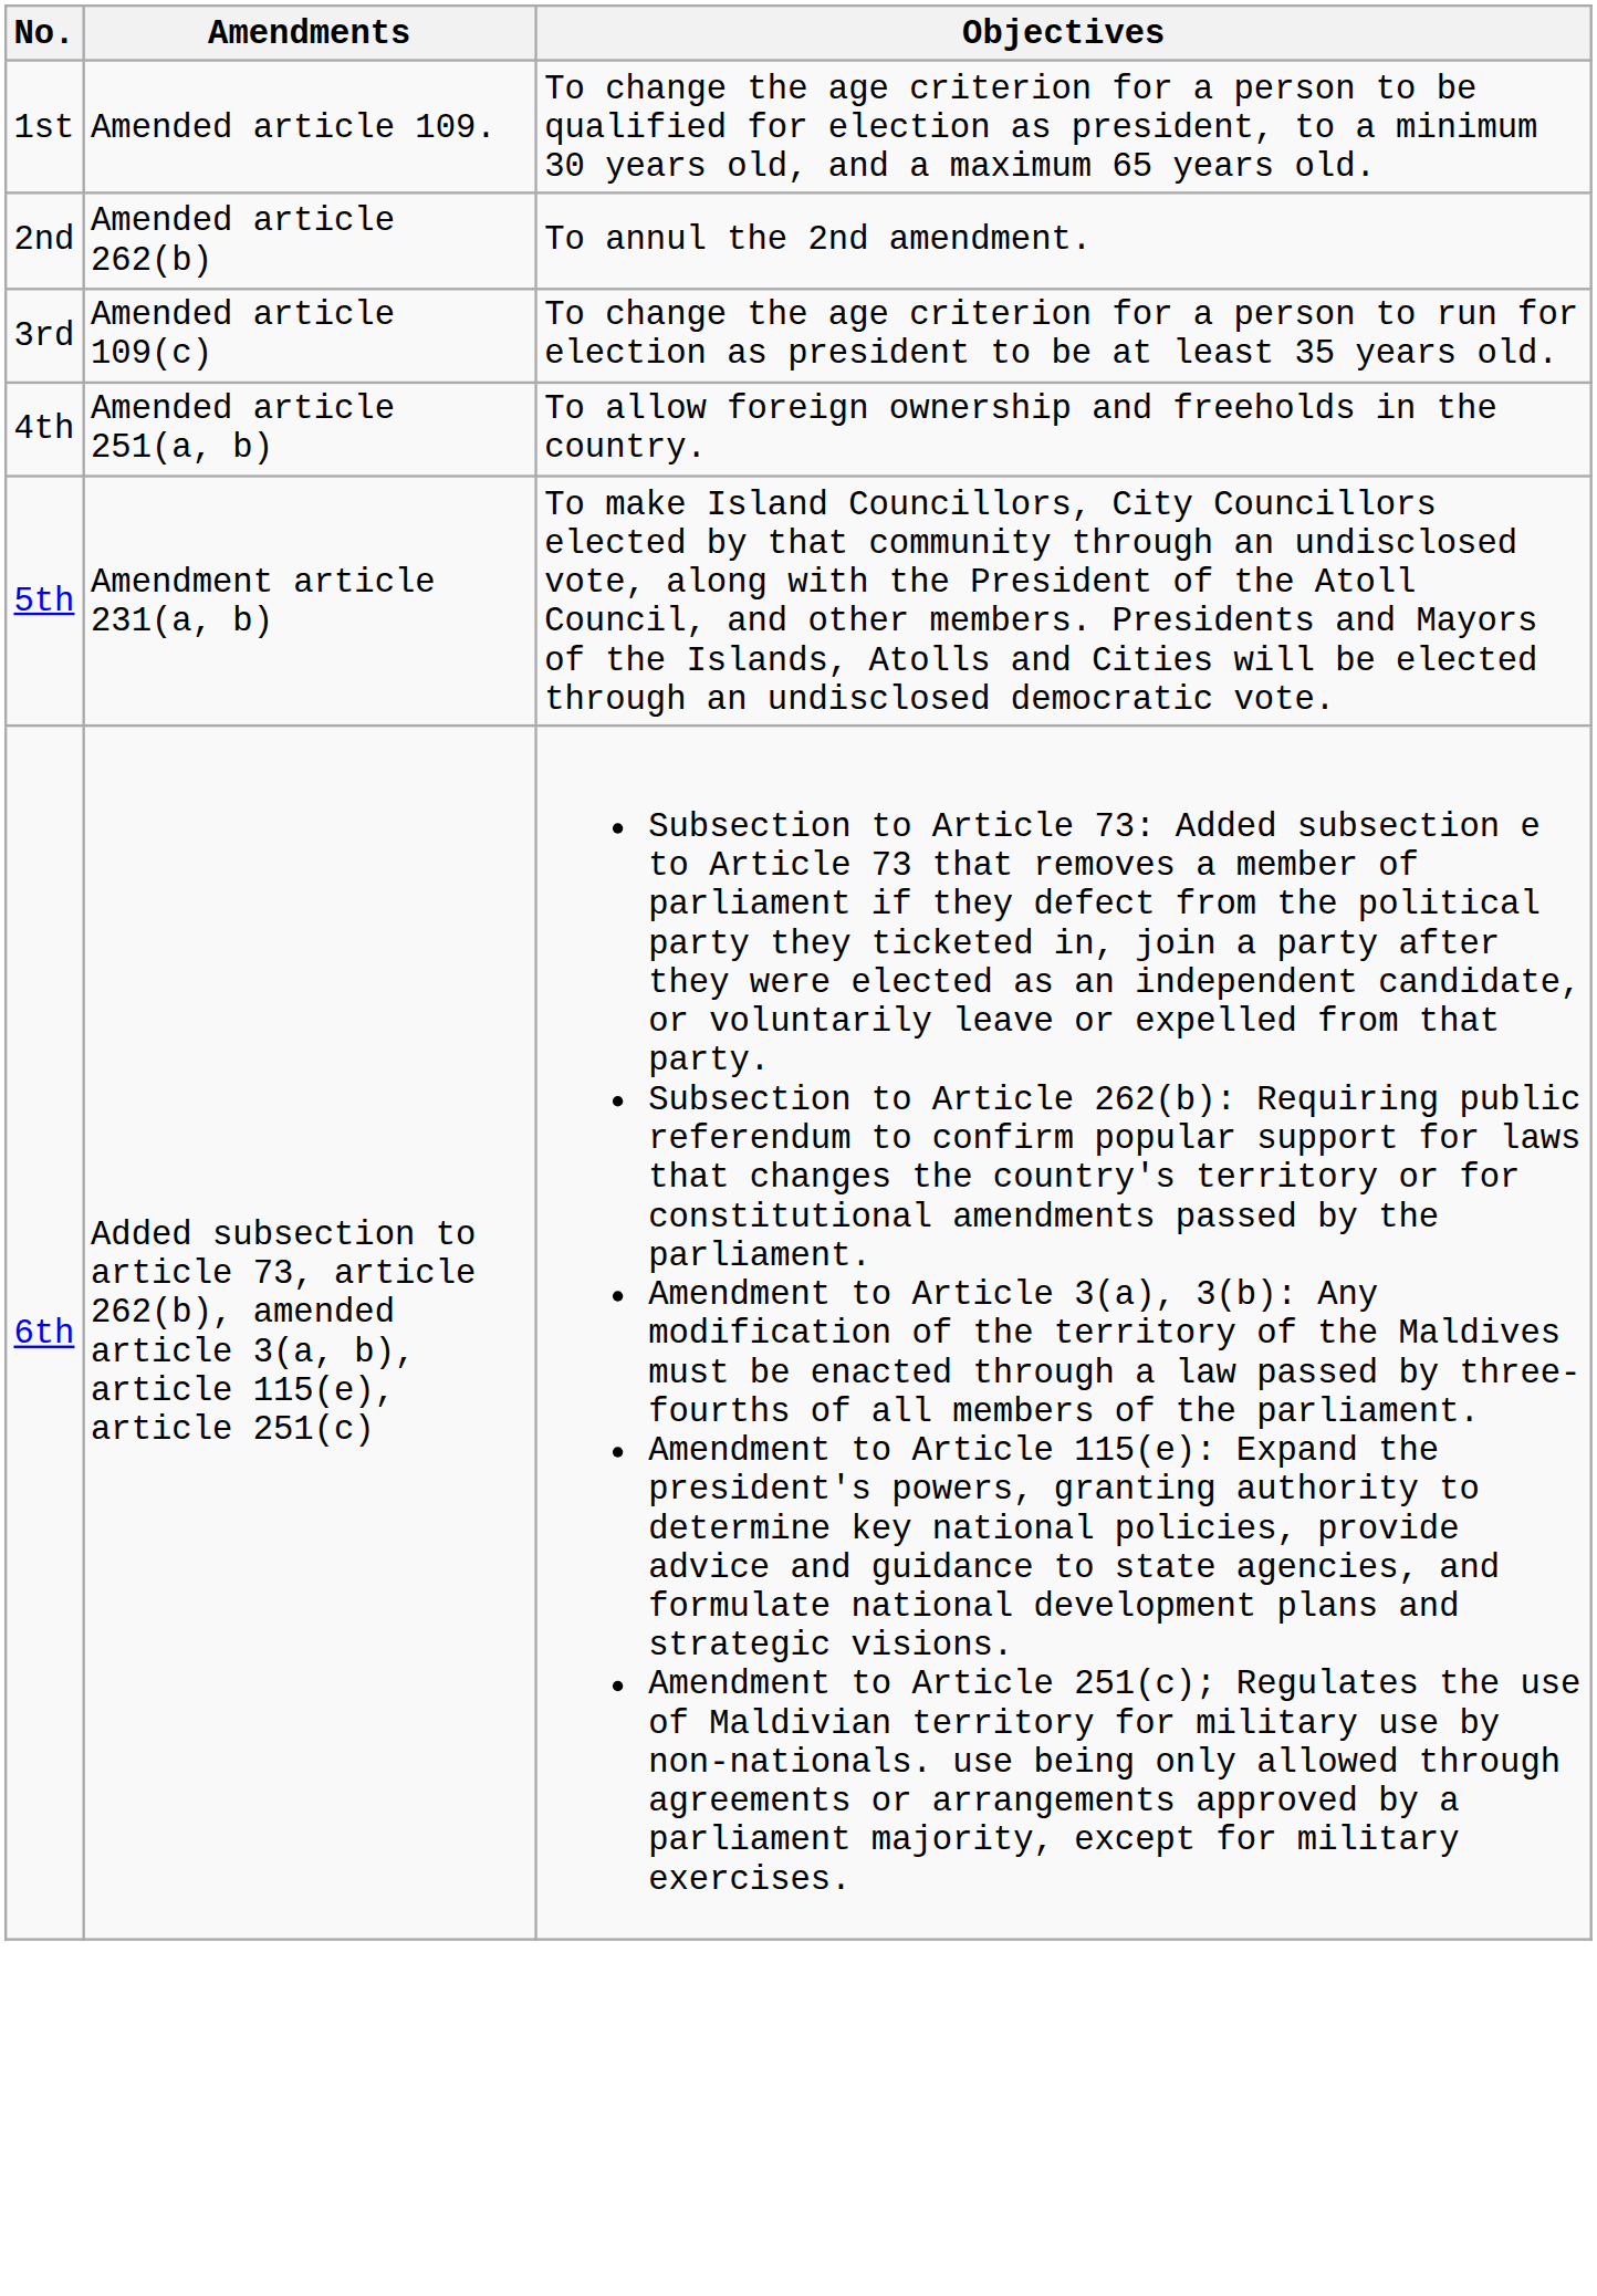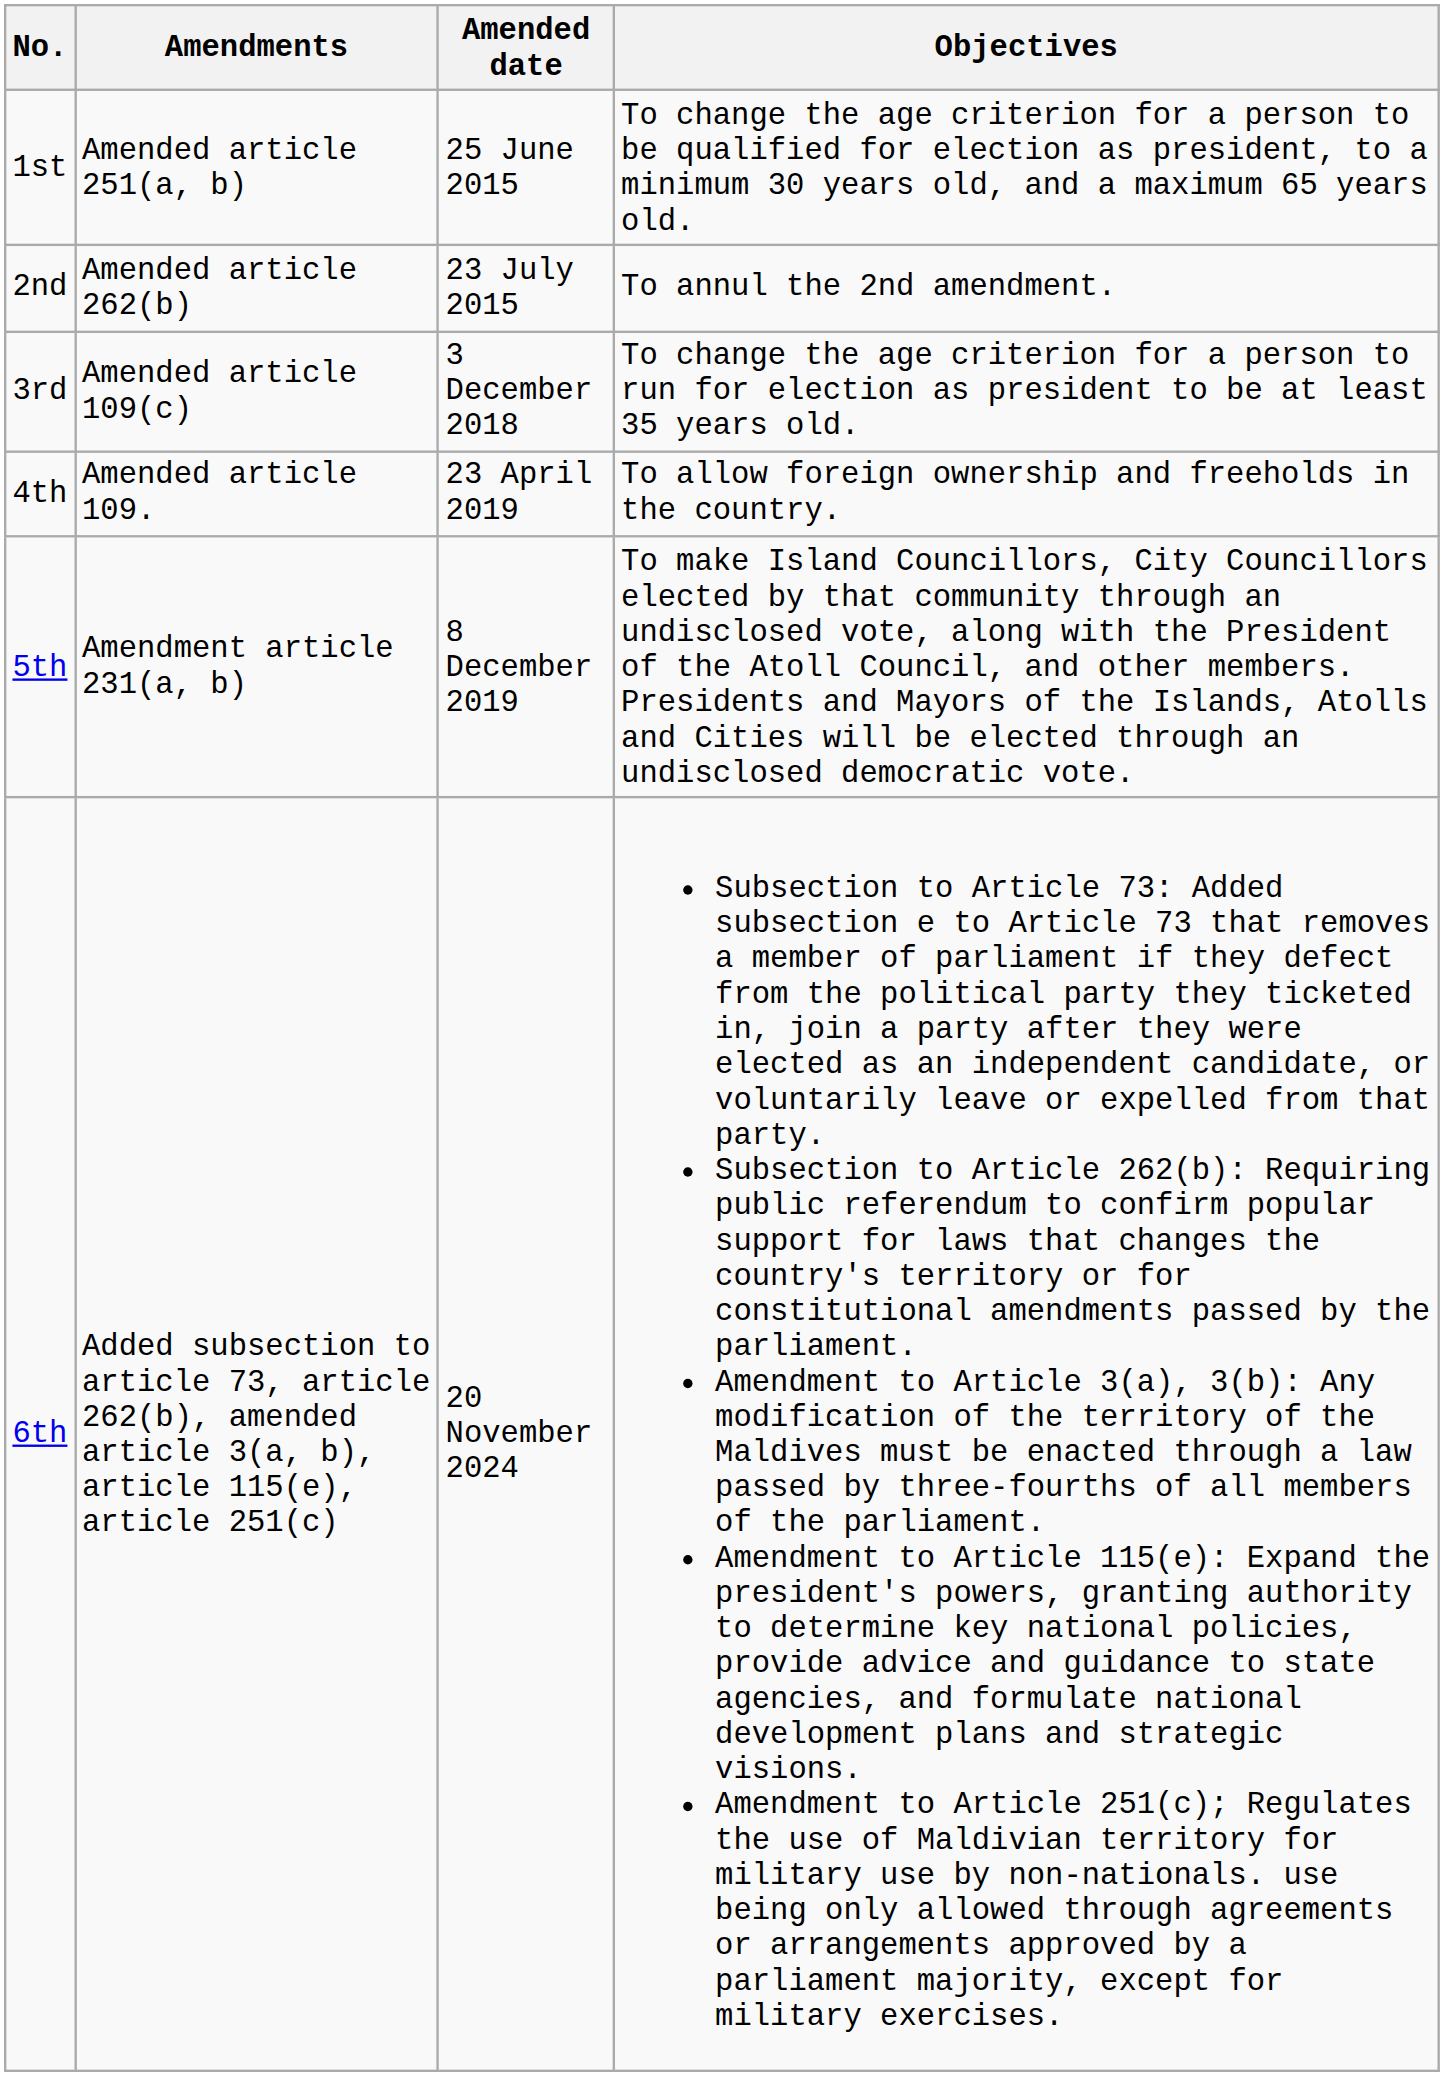+ column: Amended date | 25 June 2015 | 23 July 2015 | 3 December 2018 | 23 April 2019 | 8 December 2019 | 20 November 2024
1st | Amendments: Amended article 109. -> Amended article 251(a, b)
4th | Amendments: Amended article 251(a, b) -> Amended article 109.
